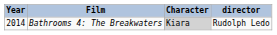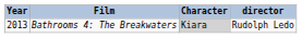Bathrooms 4: The Breakwaters | Year: 2014 -> 2013
